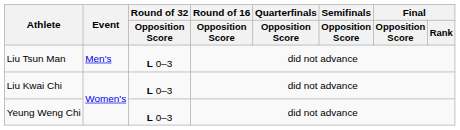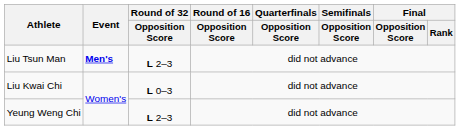Liu Tsun Man | Event: normal -> bold
Liu Tsun Man | Round of 32 / Opposition Score: L 0–3 -> L 2–3
Yeung Weng Chi | Round of 32 / Opposition Score: L 0–3 -> L 2–3
